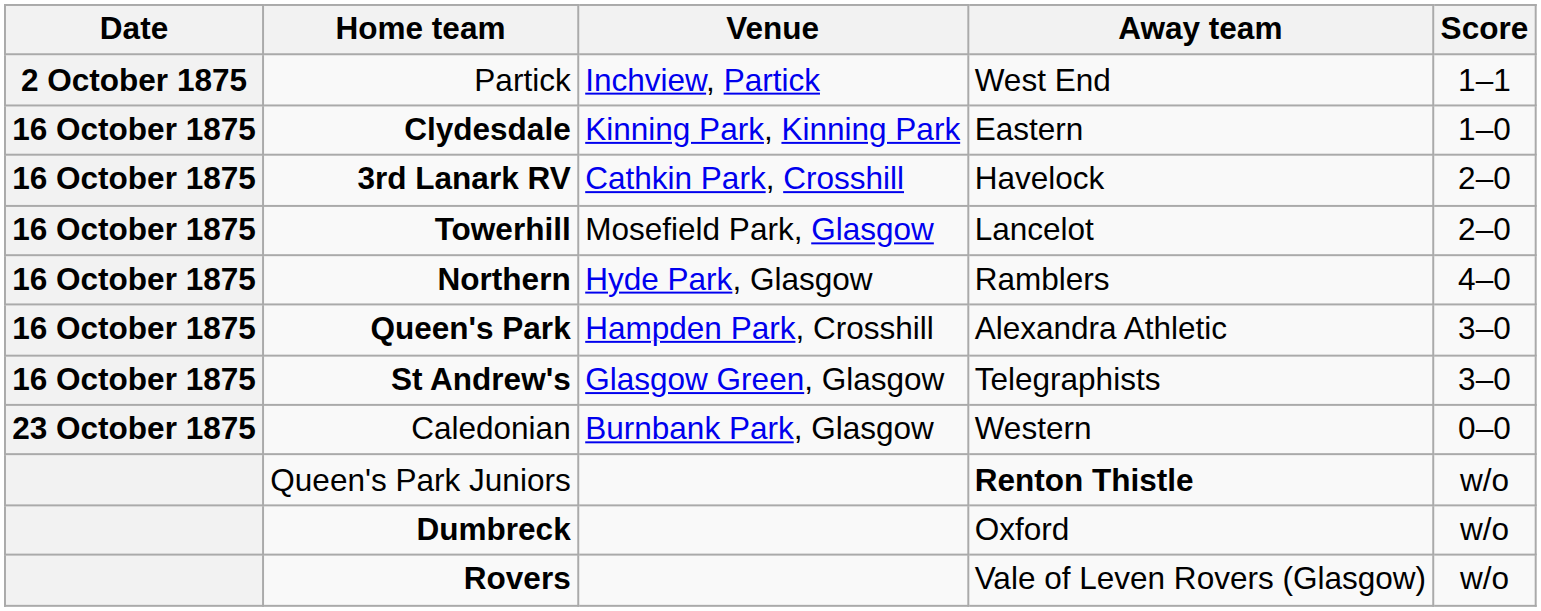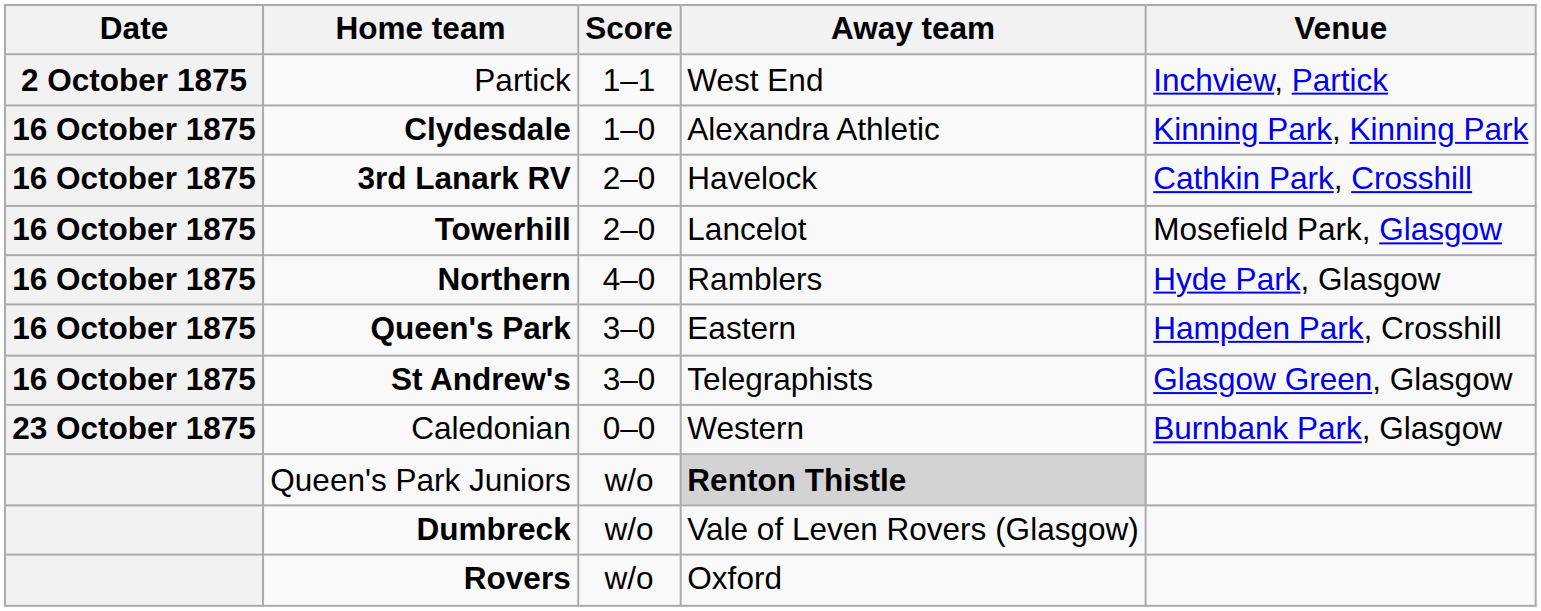columns swapped: Score <-> Venue
Clydesdale | Away team: Eastern -> Alexandra Athletic
Queen's Park | Away team: Alexandra Athletic -> Eastern
Queen's Park Juniors | Away team: no background -> lightgrey background
Dumbreck | Away team: Oxford -> Vale of Leven Rovers (Glasgow)
Rovers | Away team: Vale of Leven Rovers (Glasgow) -> Oxford
